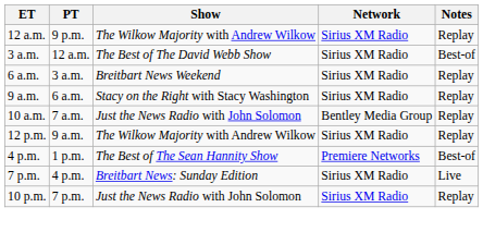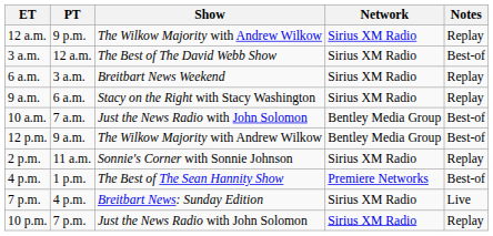10 a.m. | Notes: Replay -> Best-of
12 p.m. | Network: Sirius XM Radio -> Bentley Media Group
12 p.m. | Notes: Replay -> Best-of
+ row: 2 p.m. | 11 a.m. | Sonnie's Corner with Sonnie Johnson | Sirius XM Radio | Replay
